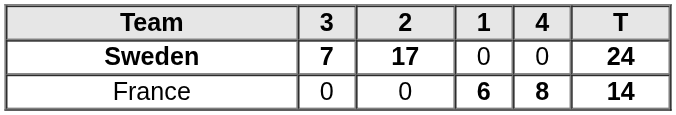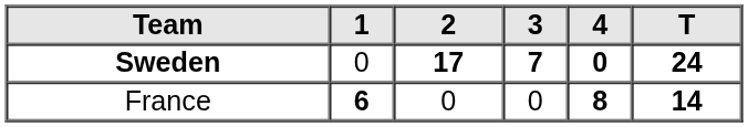columns swapped: 1 <-> 3
Sweden | 4: normal -> bold
